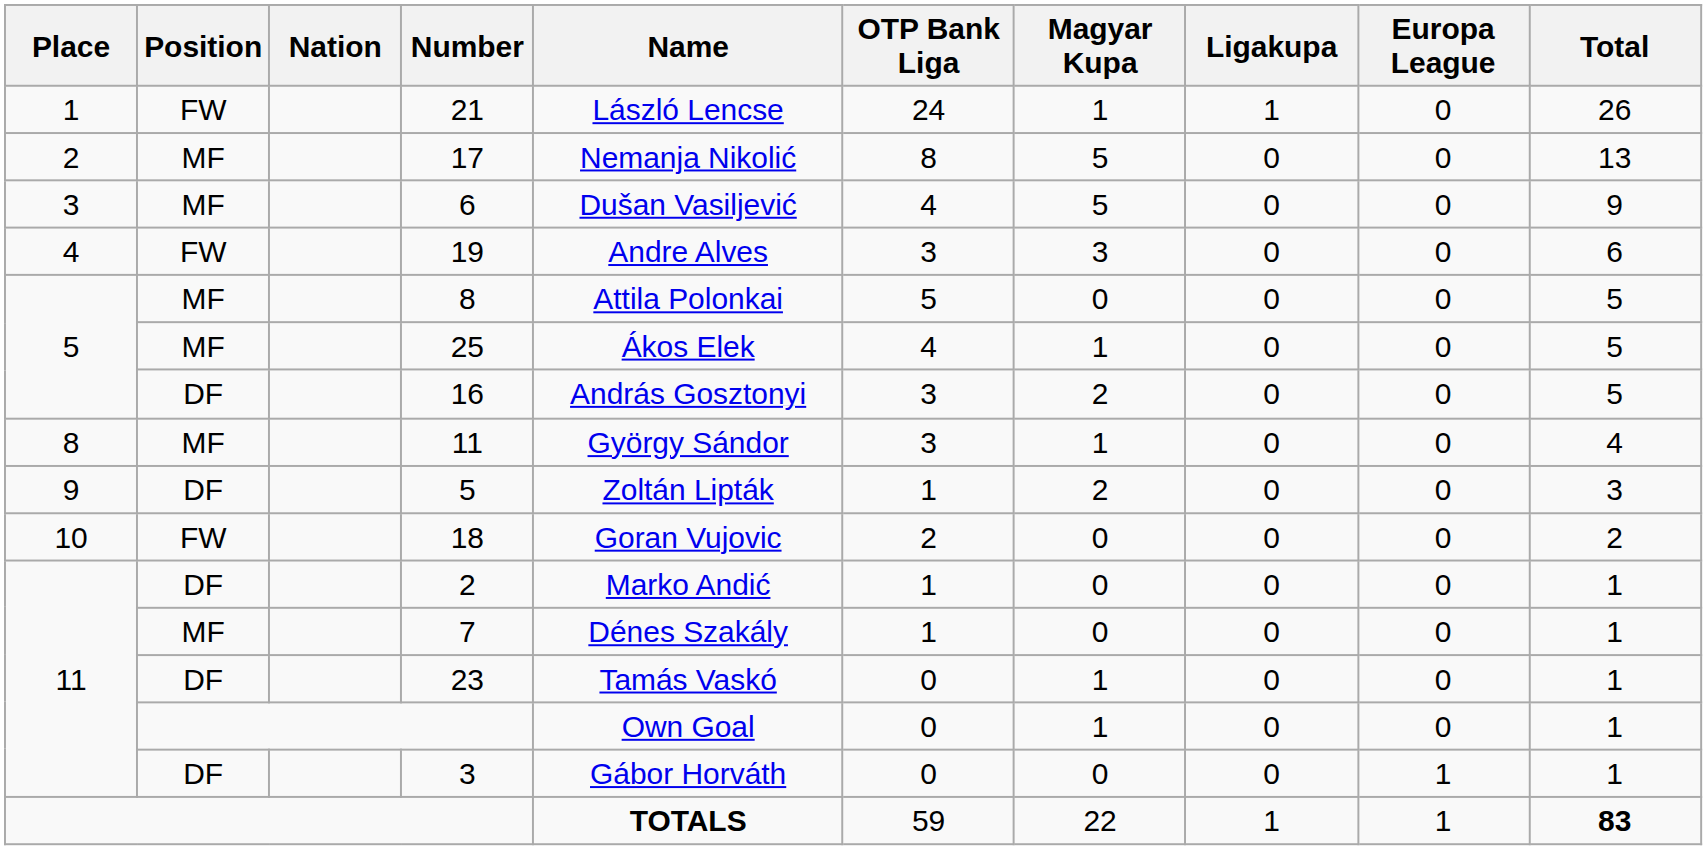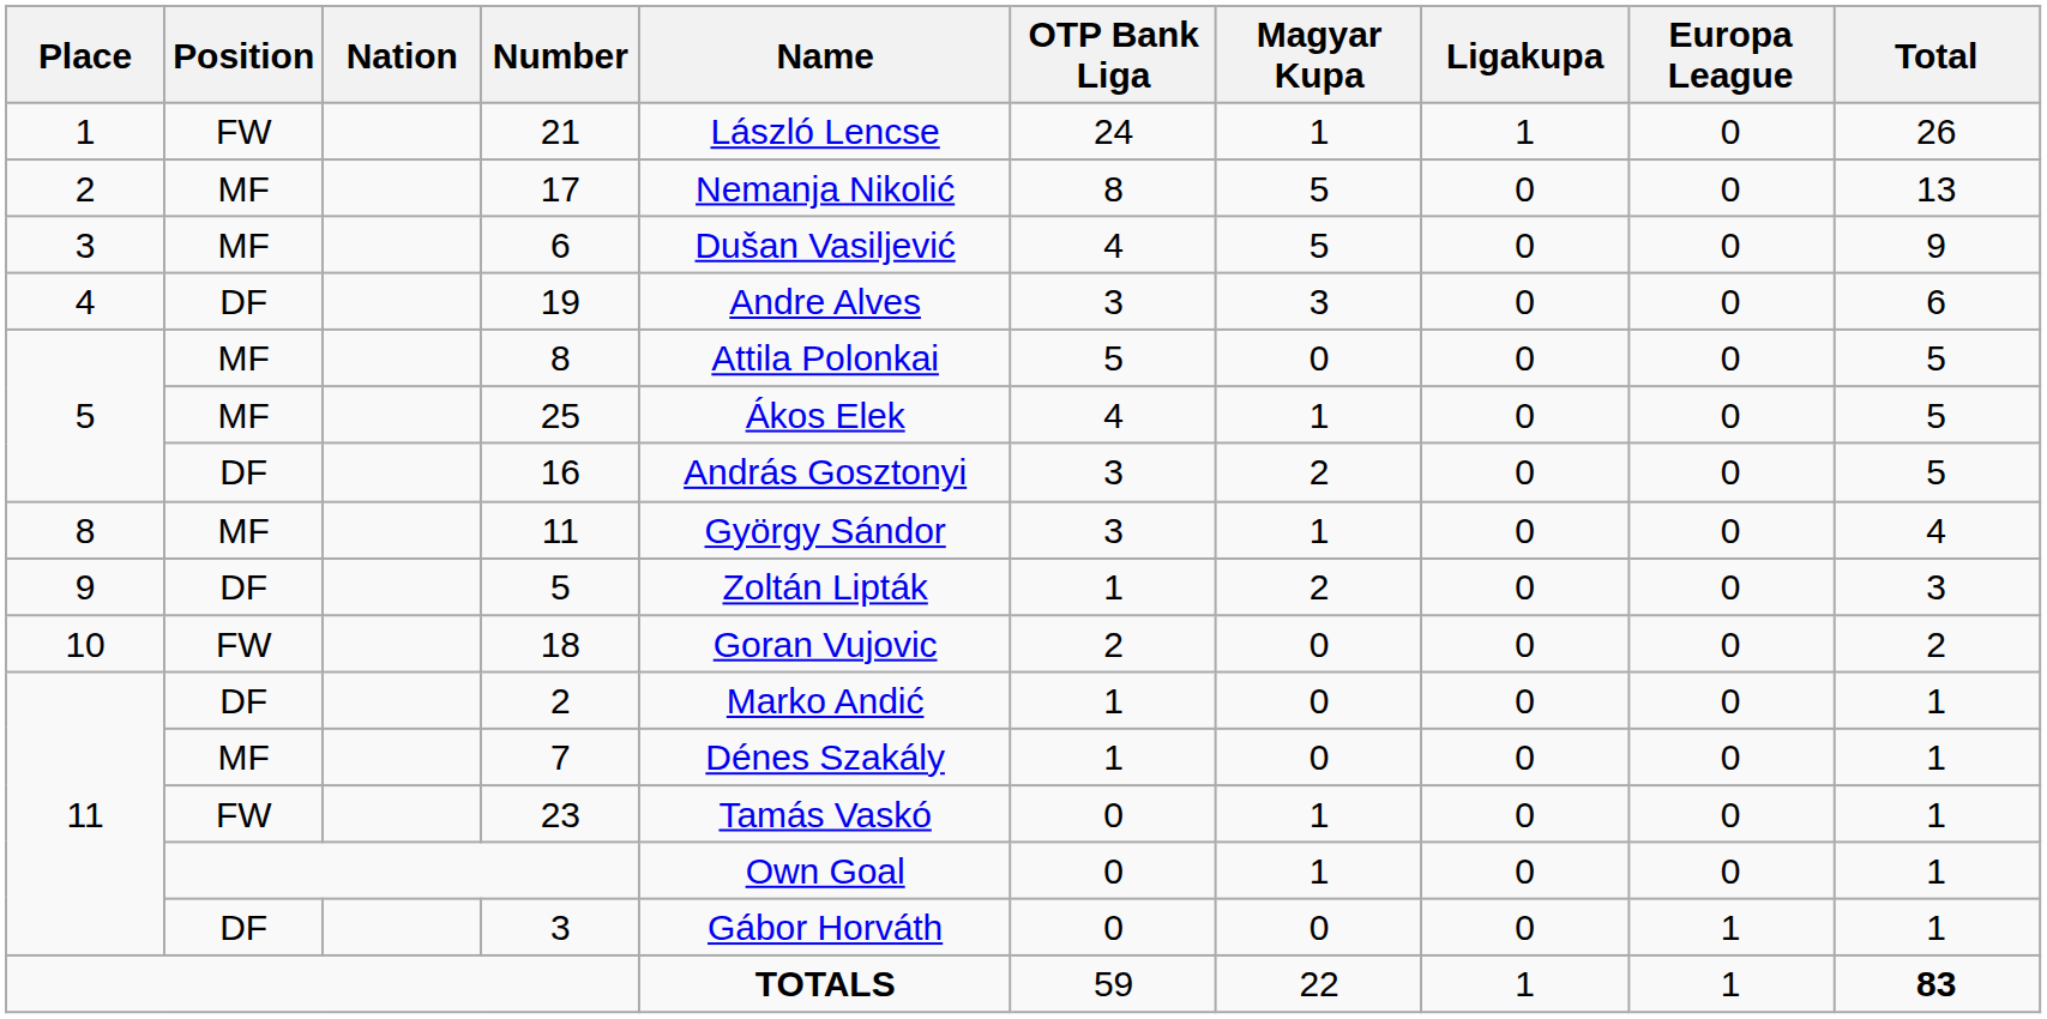19 | Position: FW -> DF
23 | Position: DF -> FW
